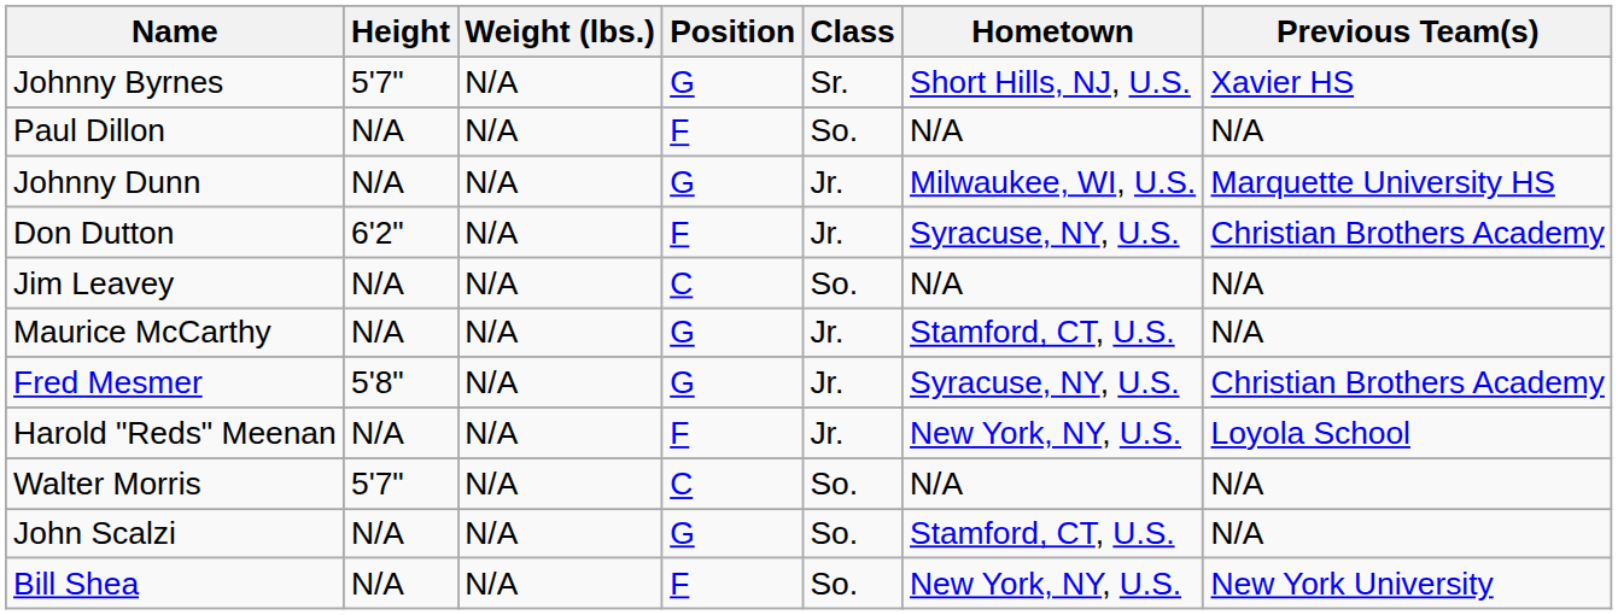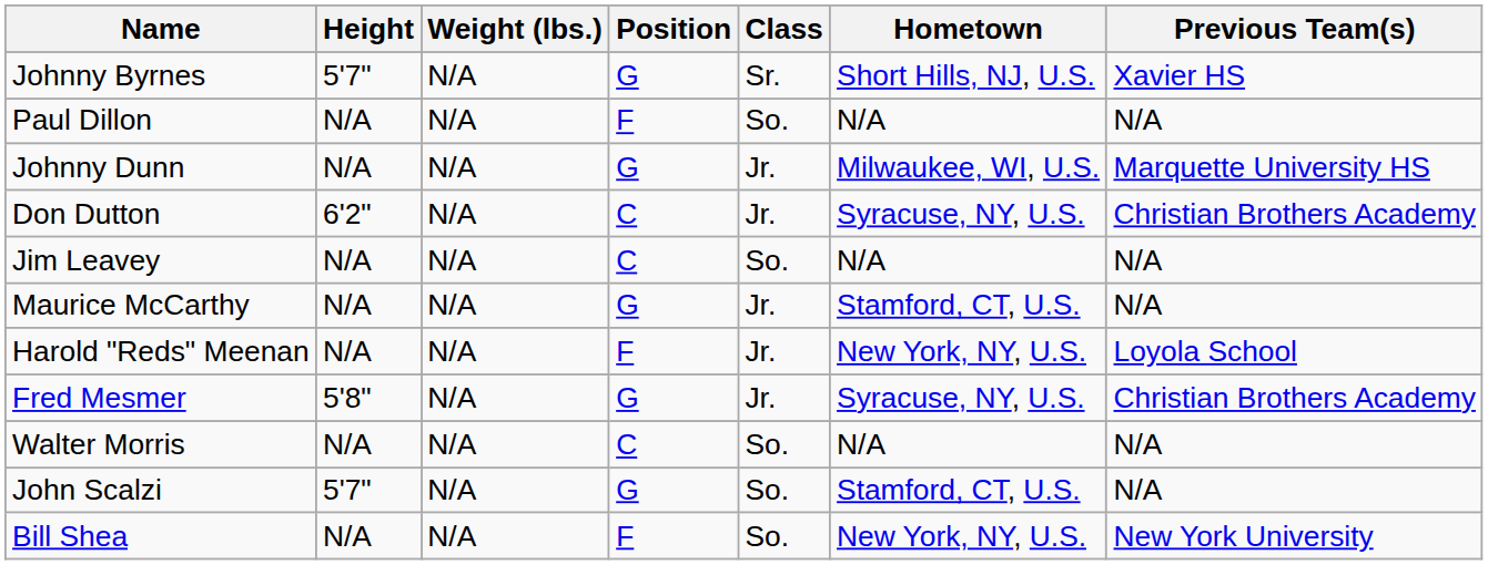Don Dutton | Position: F -> C
rows swapped: Harold "Reds" Meenan <-> Fred Mesmer
Walter Morris | Height: 5'7" -> N/A
John Scalzi | Height: N/A -> 5'7"
